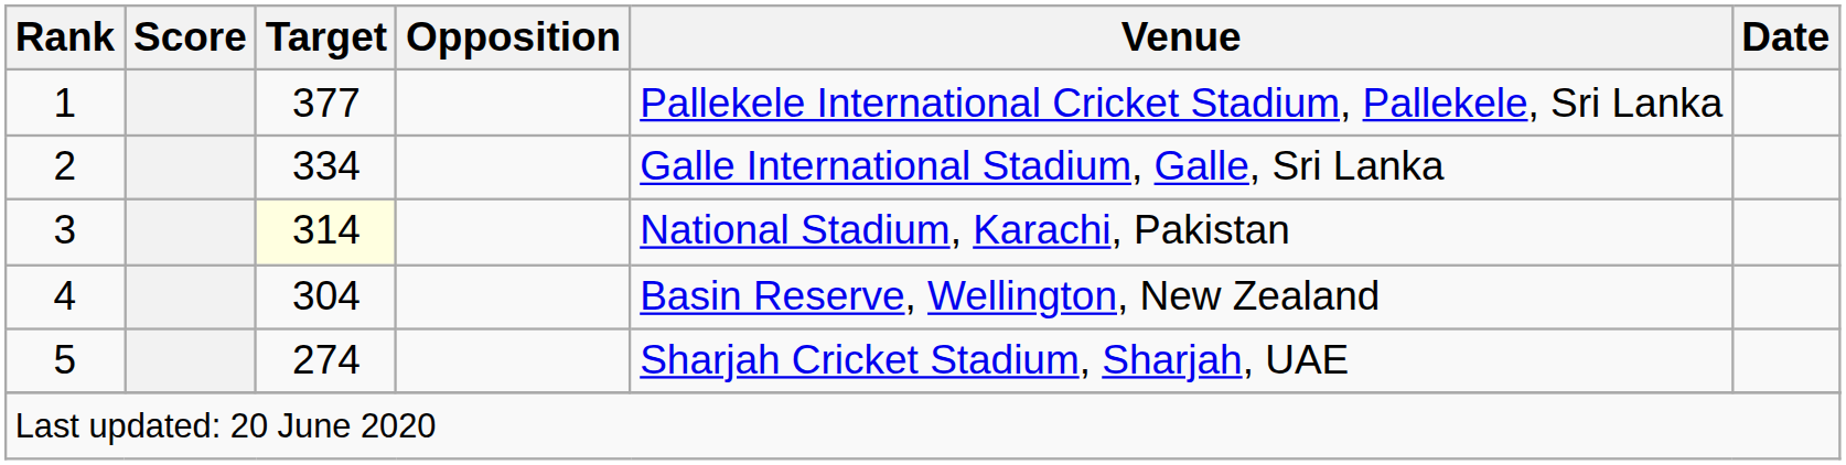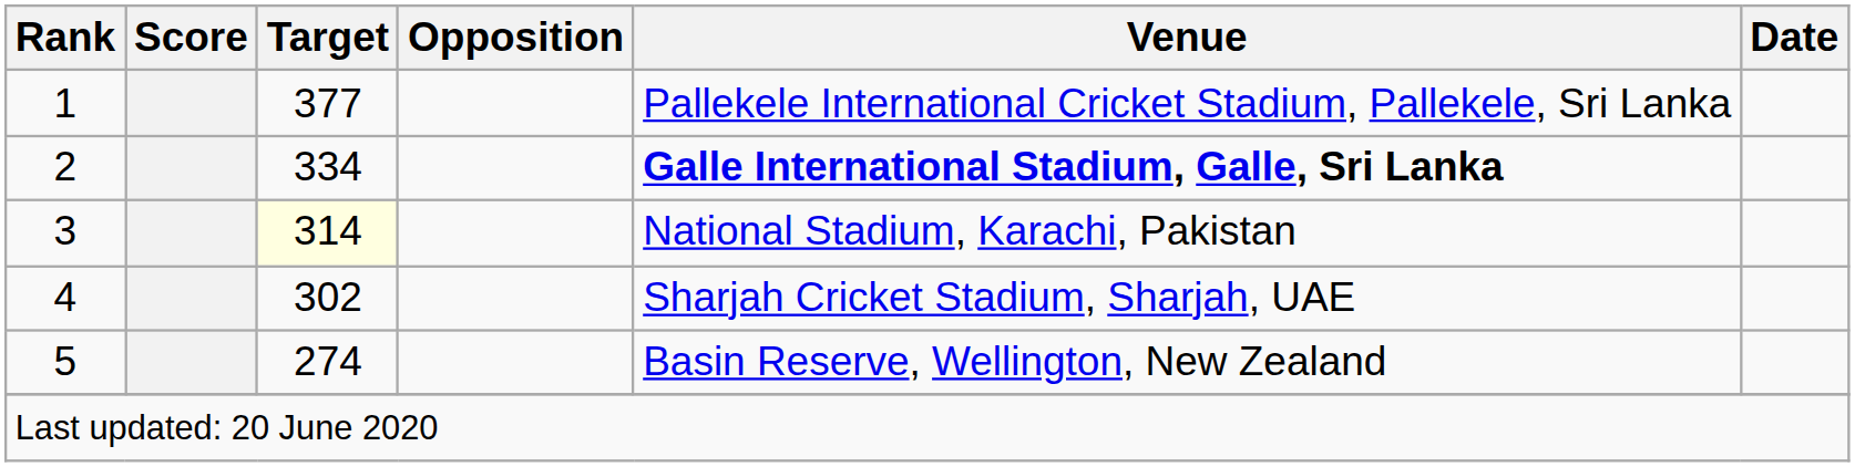2 | Venue: normal -> bold
4 | Target: 304 -> 302
4 | Venue: Basin Reserve, Wellington, New Zealand -> Sharjah Cricket Stadium, Sharjah, UAE
5 | Venue: Sharjah Cricket Stadium, Sharjah, UAE -> Basin Reserve, Wellington, New Zealand
